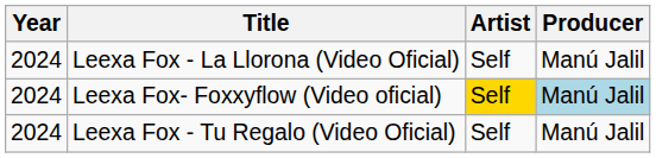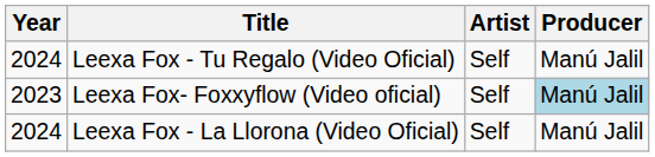rows swapped: Leexa Fox - La Llorona (Video Oficial) <-> Leexa Fox - Tu Regalo (Video Oficial)
Leexa Fox- Foxxyflow (Video oficial) | Year: 2024 -> 2023
Leexa Fox- Foxxyflow (Video oficial) | Artist: gold background -> no background
